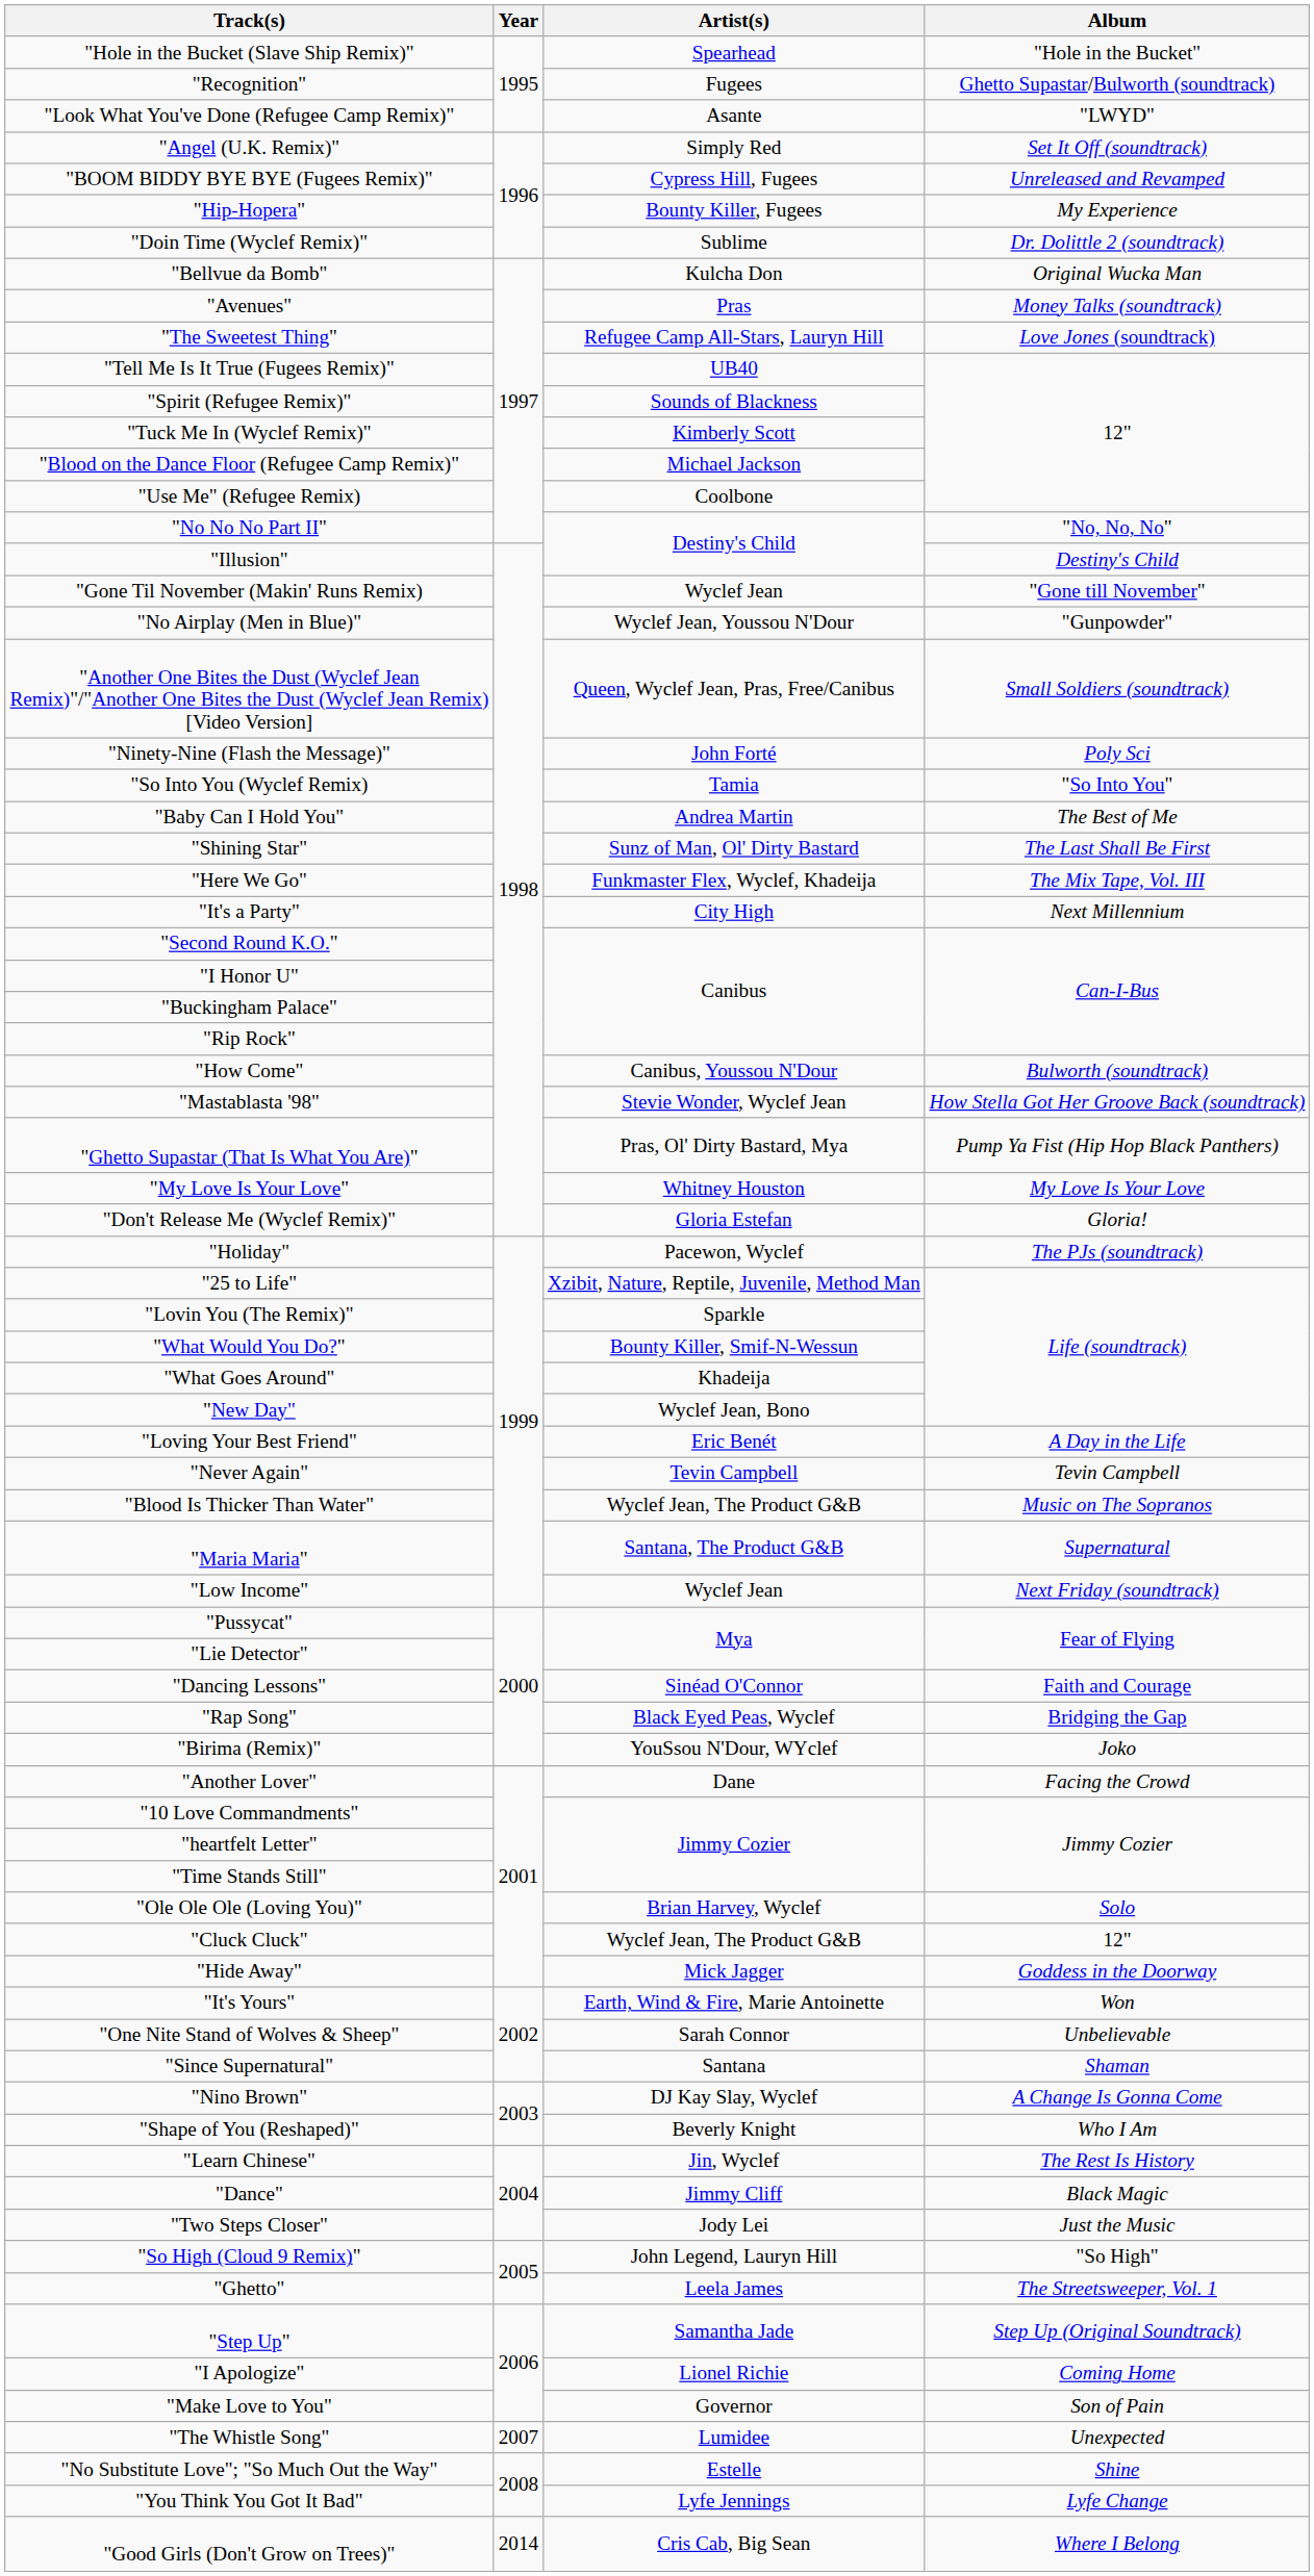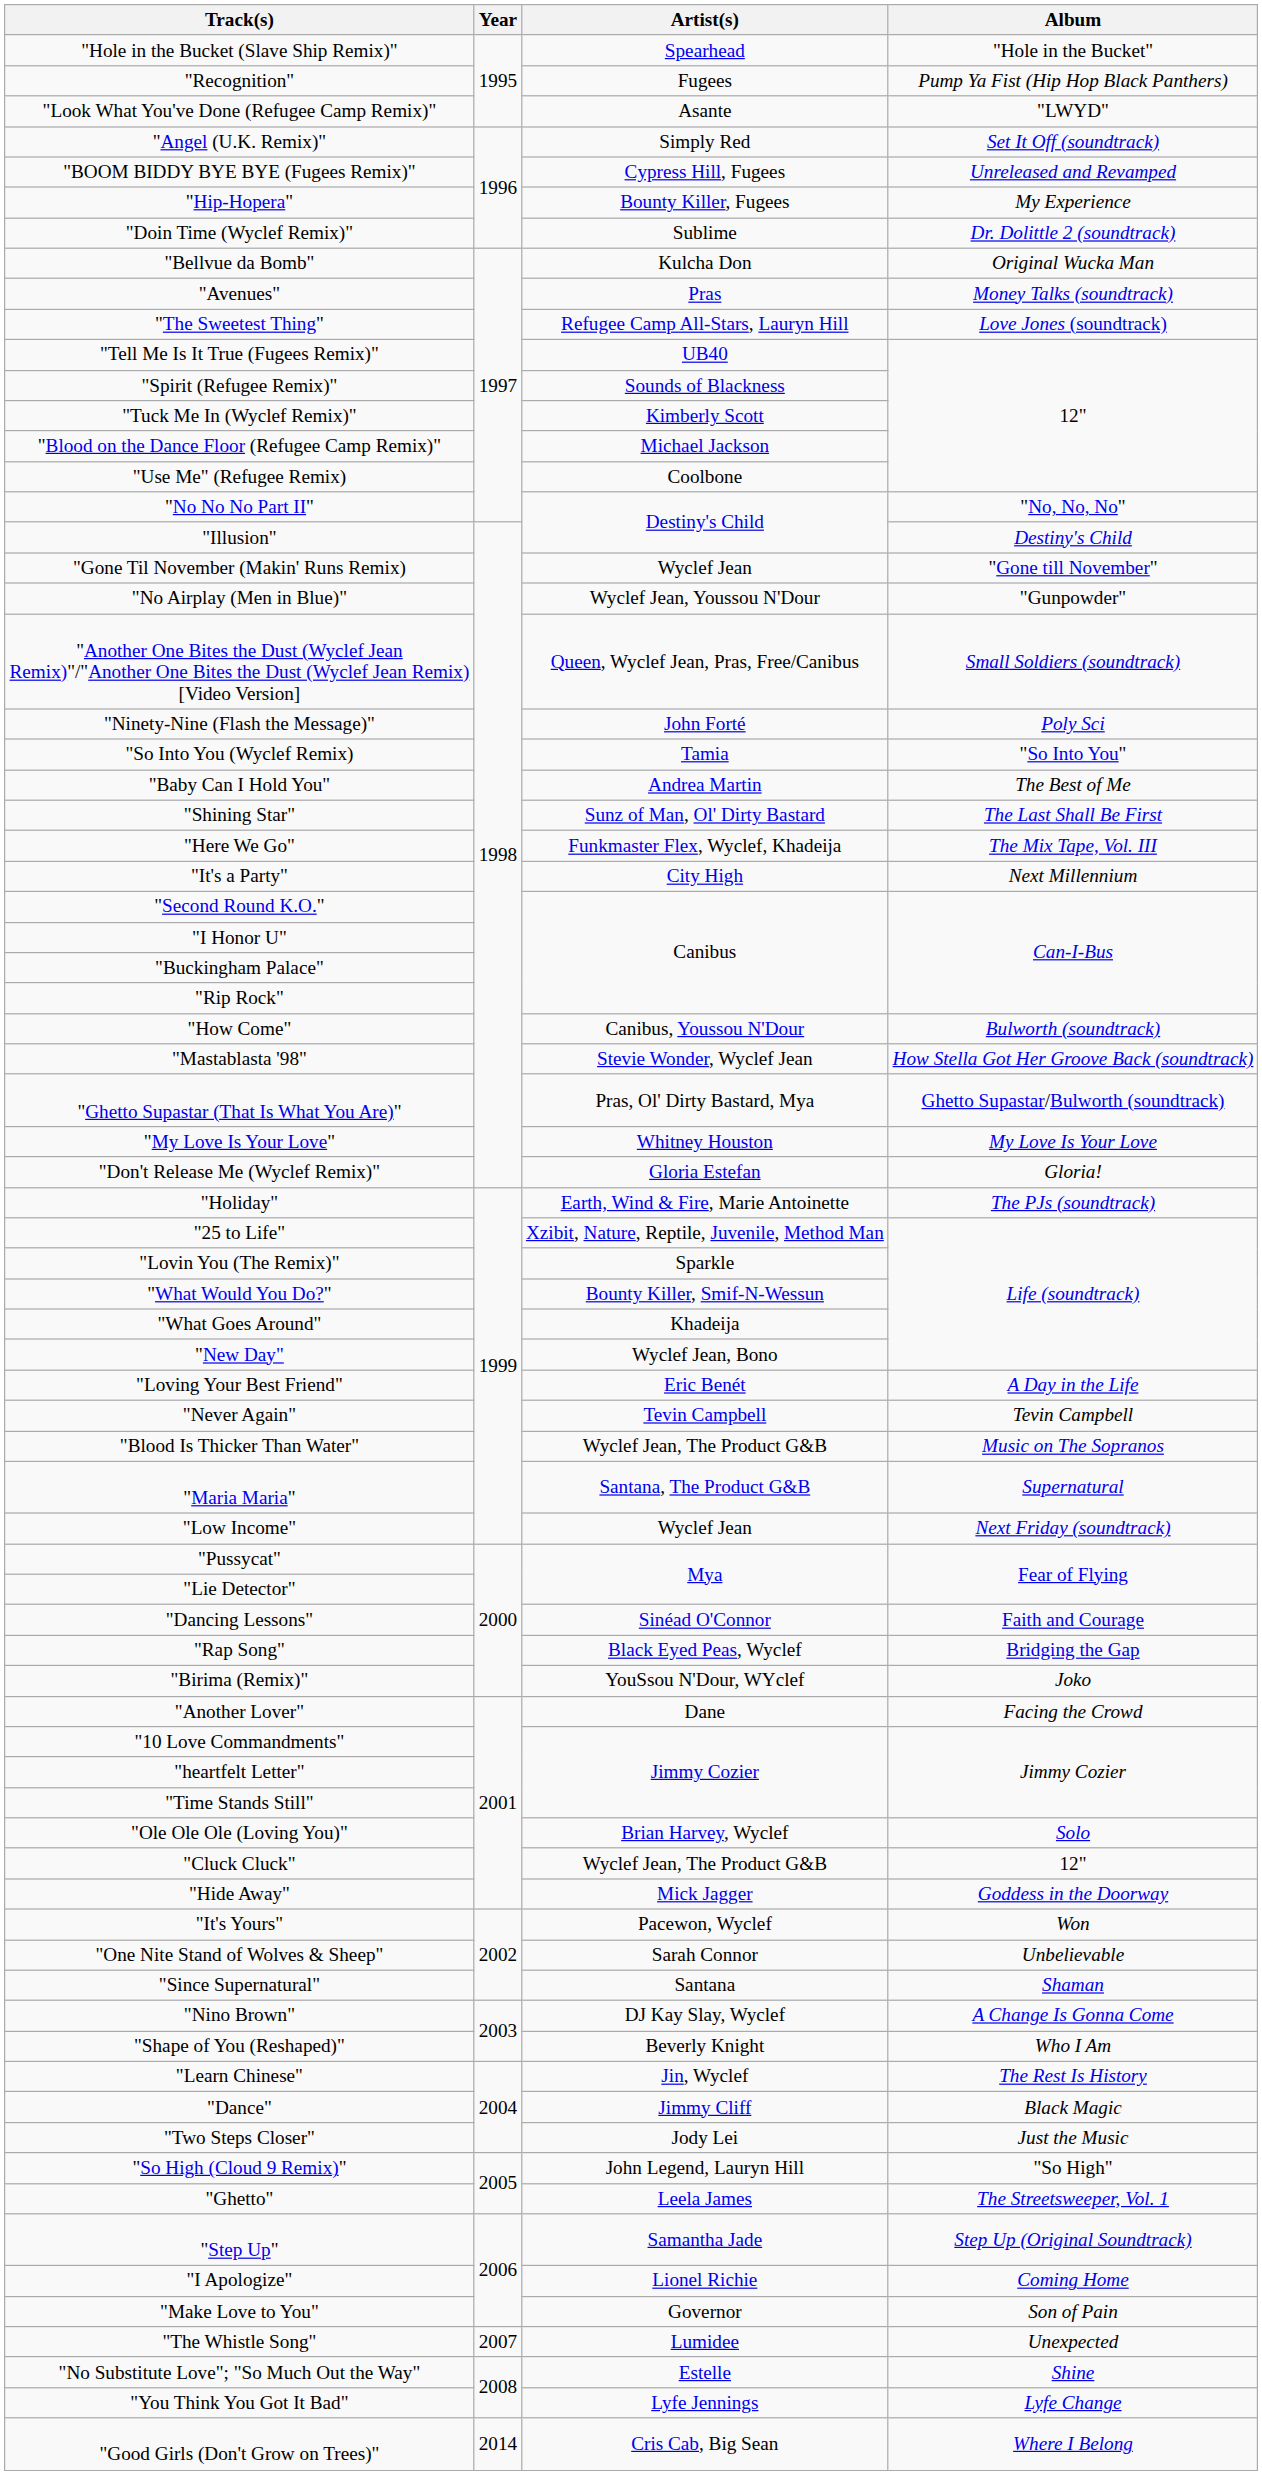"Recognition" | Album: Ghetto Supastar/Bulworth (soundtrack) -> Pump Ya Fist (Hip Hop Black Panthers)
"Ghetto Supastar (That Is What You Are)" | Album: Pump Ya Fist (Hip Hop Black Panthers) -> Ghetto Supastar/Bulworth (soundtrack)
"Holiday" | Artist(s): Pacewon, Wyclef -> Earth, Wind & Fire, Marie Antoinette
"It's Yours" | Artist(s): Earth, Wind & Fire, Marie Antoinette -> Pacewon, Wyclef
